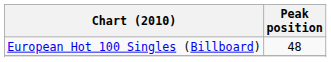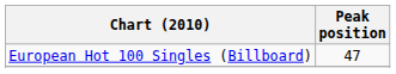European Hot 100 Singles (Billboard) | Peak position: 48 -> 47
